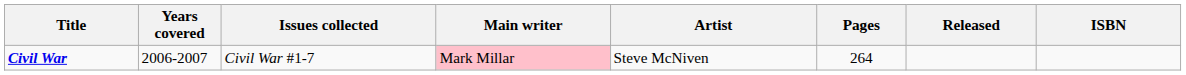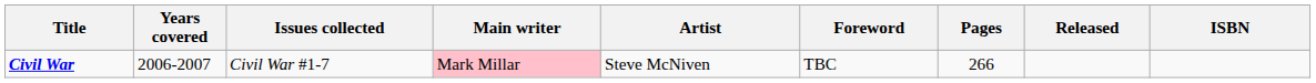+ column: Foreword | TBC
Civil War | Pages: 264 -> 266
